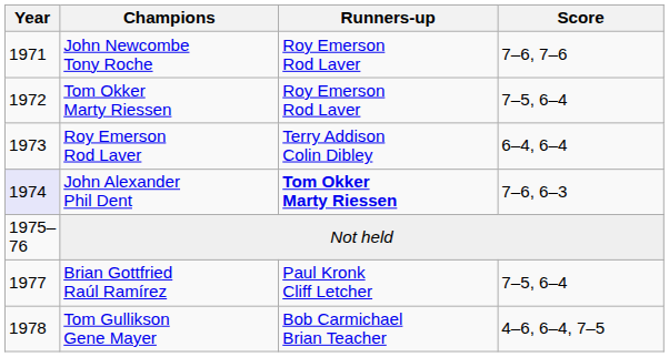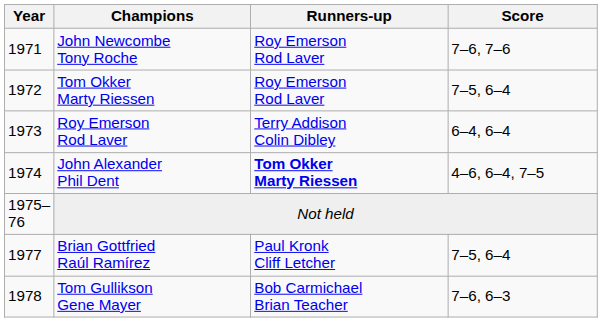John Alexander Phil Dent | Year: lavender background -> no background
John Alexander Phil Dent | Score: 7–6, 6–3 -> 4–6, 6–4, 7–5
Tom Gullikson Gene Mayer | Score: 4–6, 6–4, 7–5 -> 7–6, 6–3
